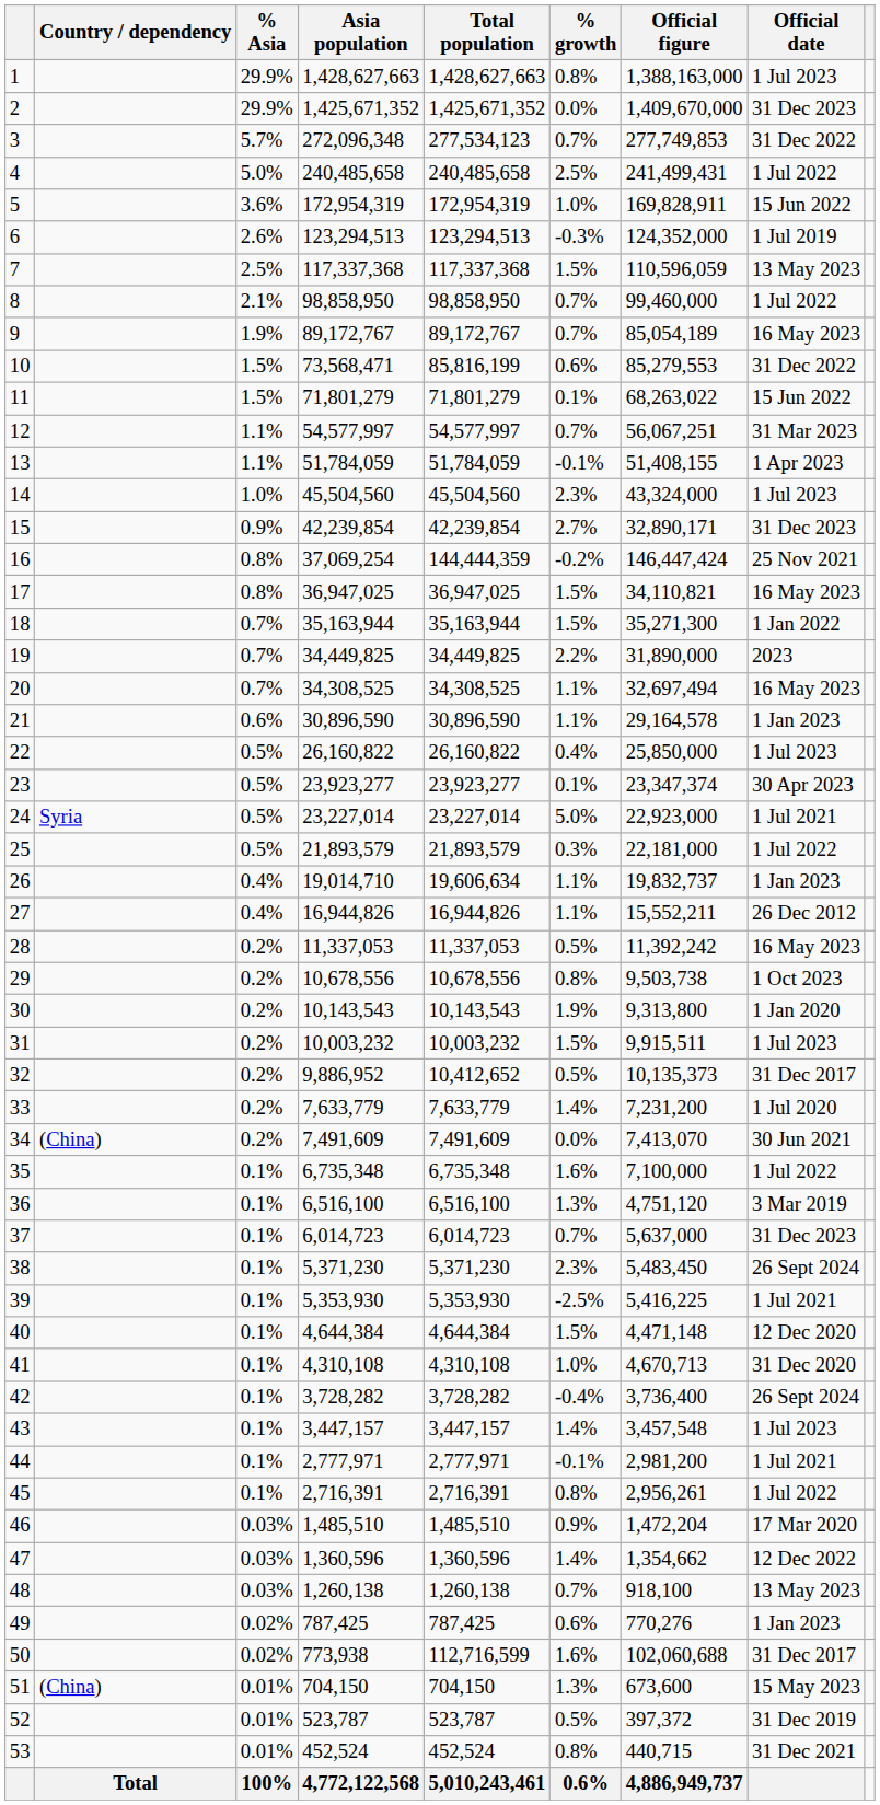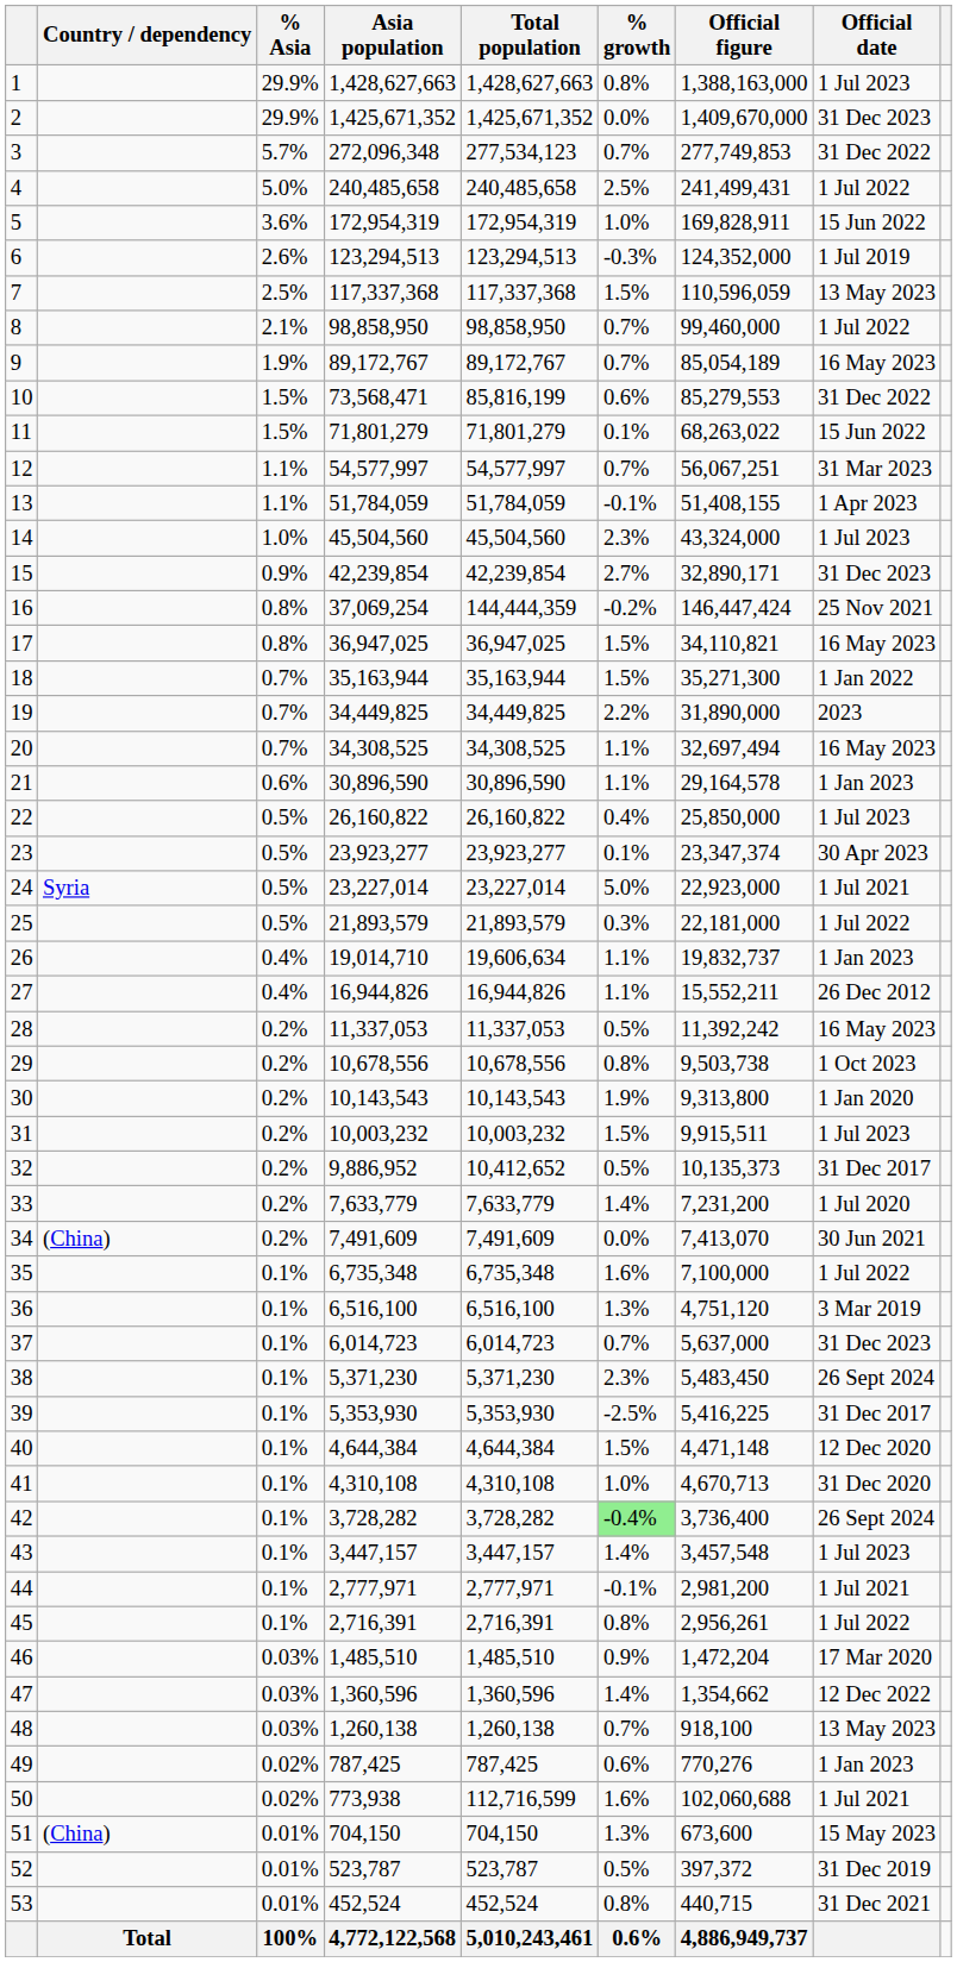39 | Official date: 1 Jul 2021 -> 31 Dec 2017
42 | % growth: no background -> lightgreen background
50 | Official date: 31 Dec 2017 -> 1 Jul 2021
